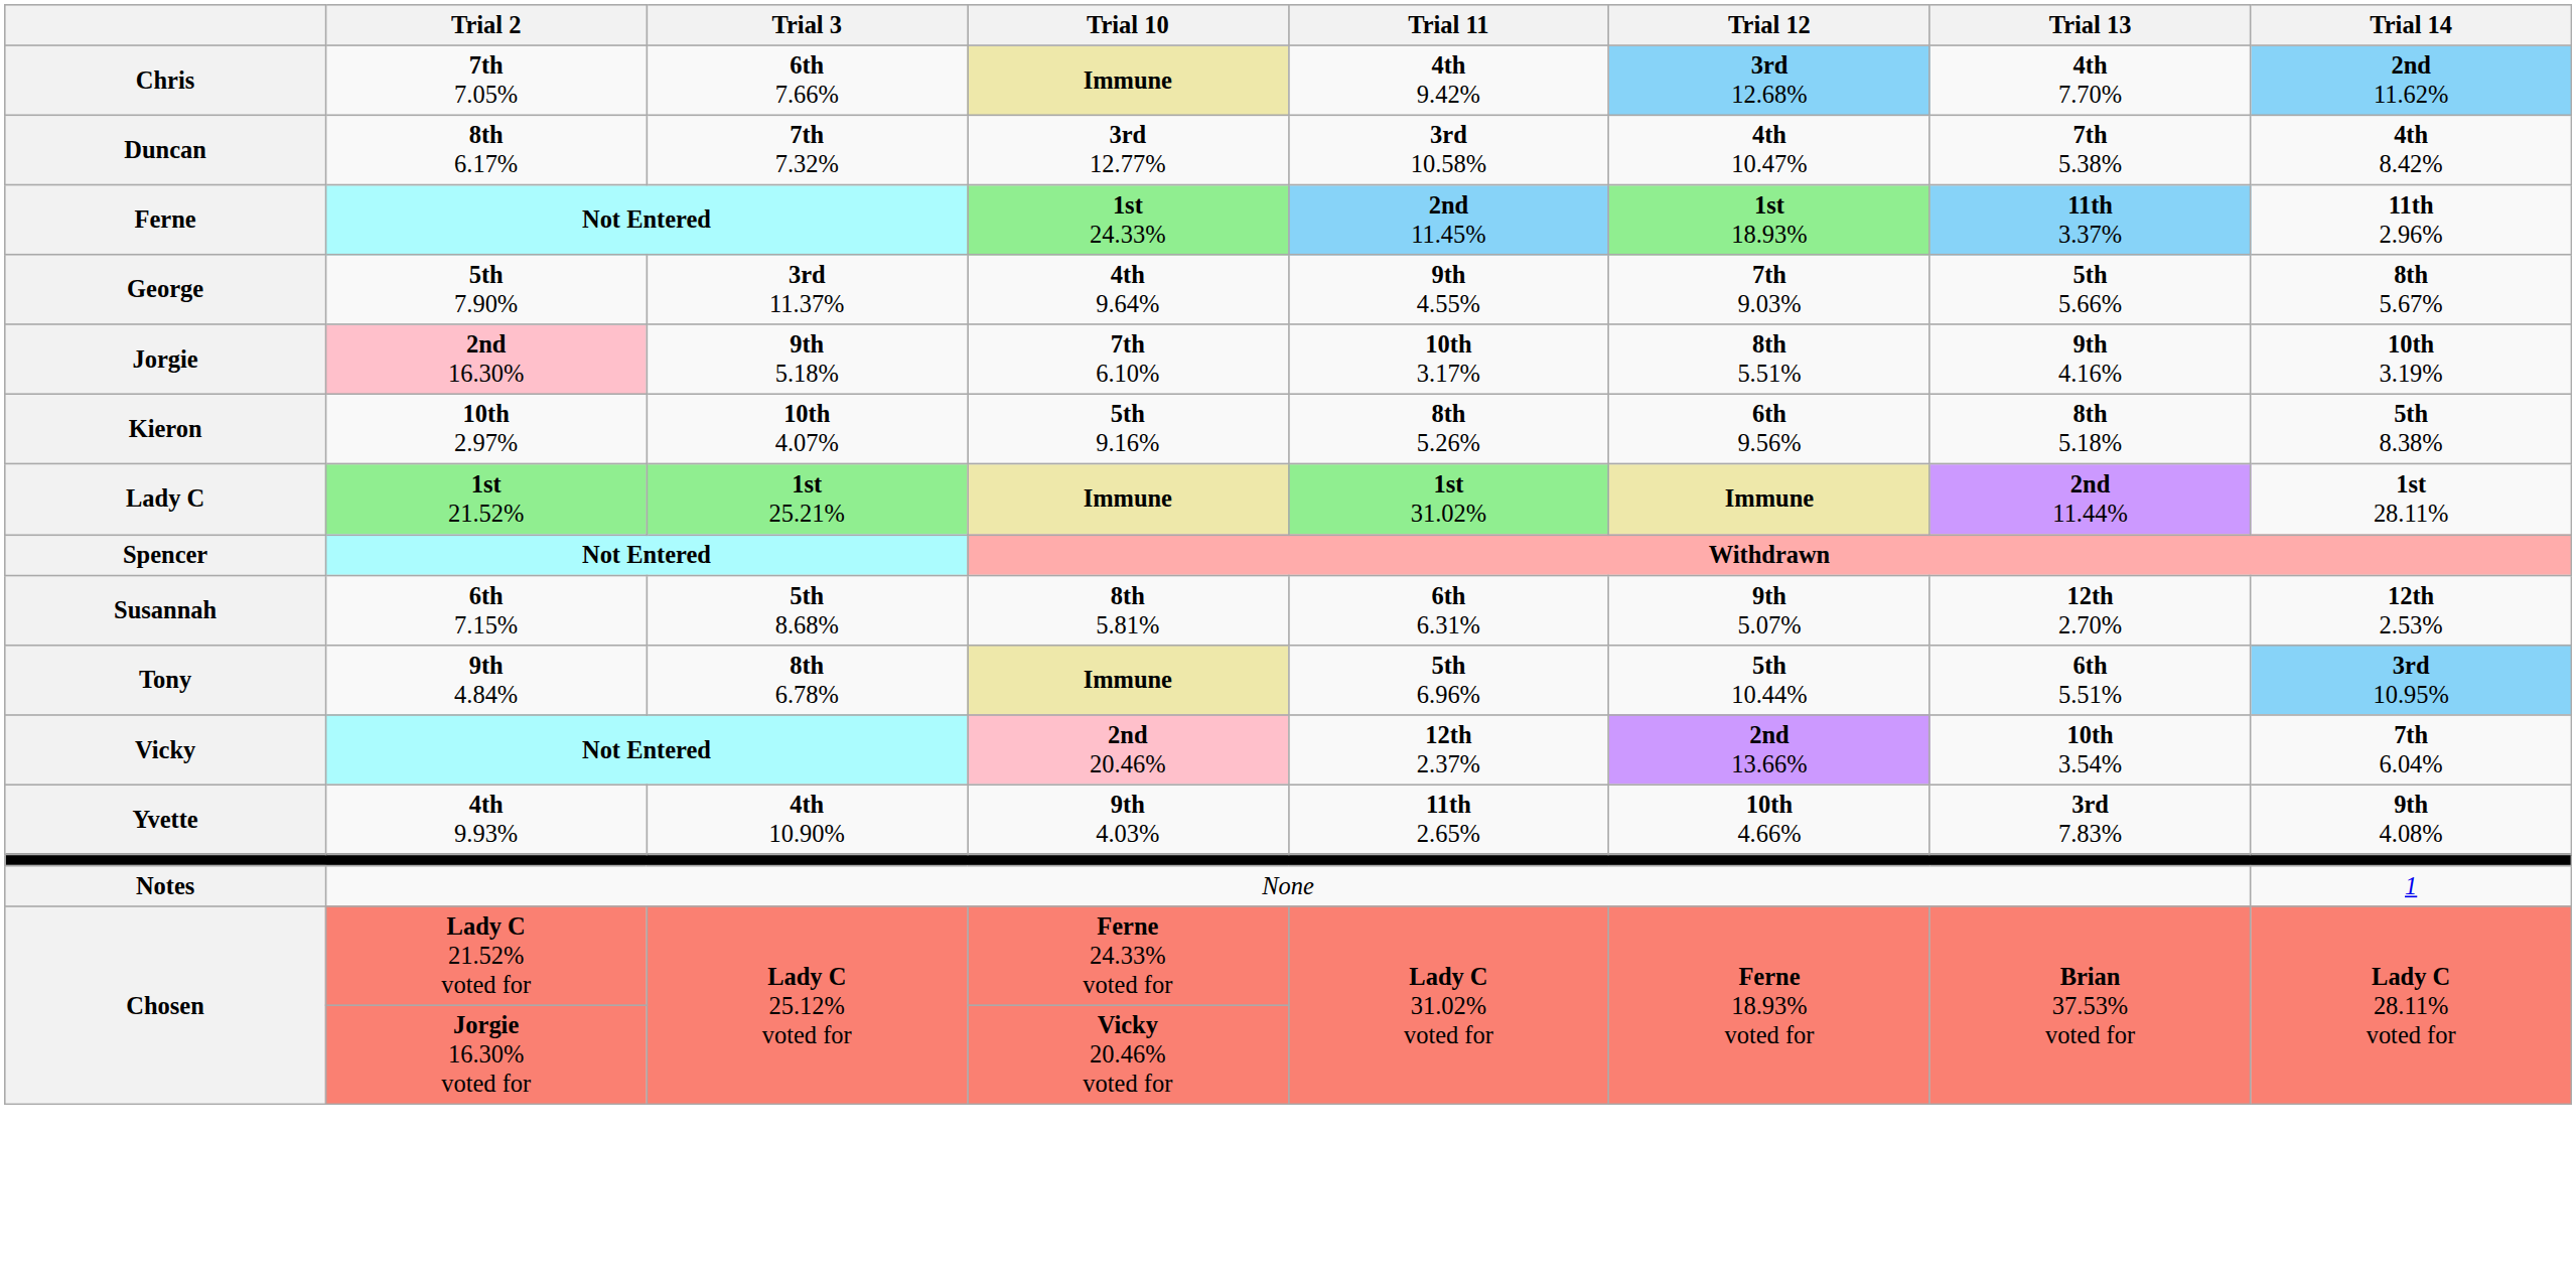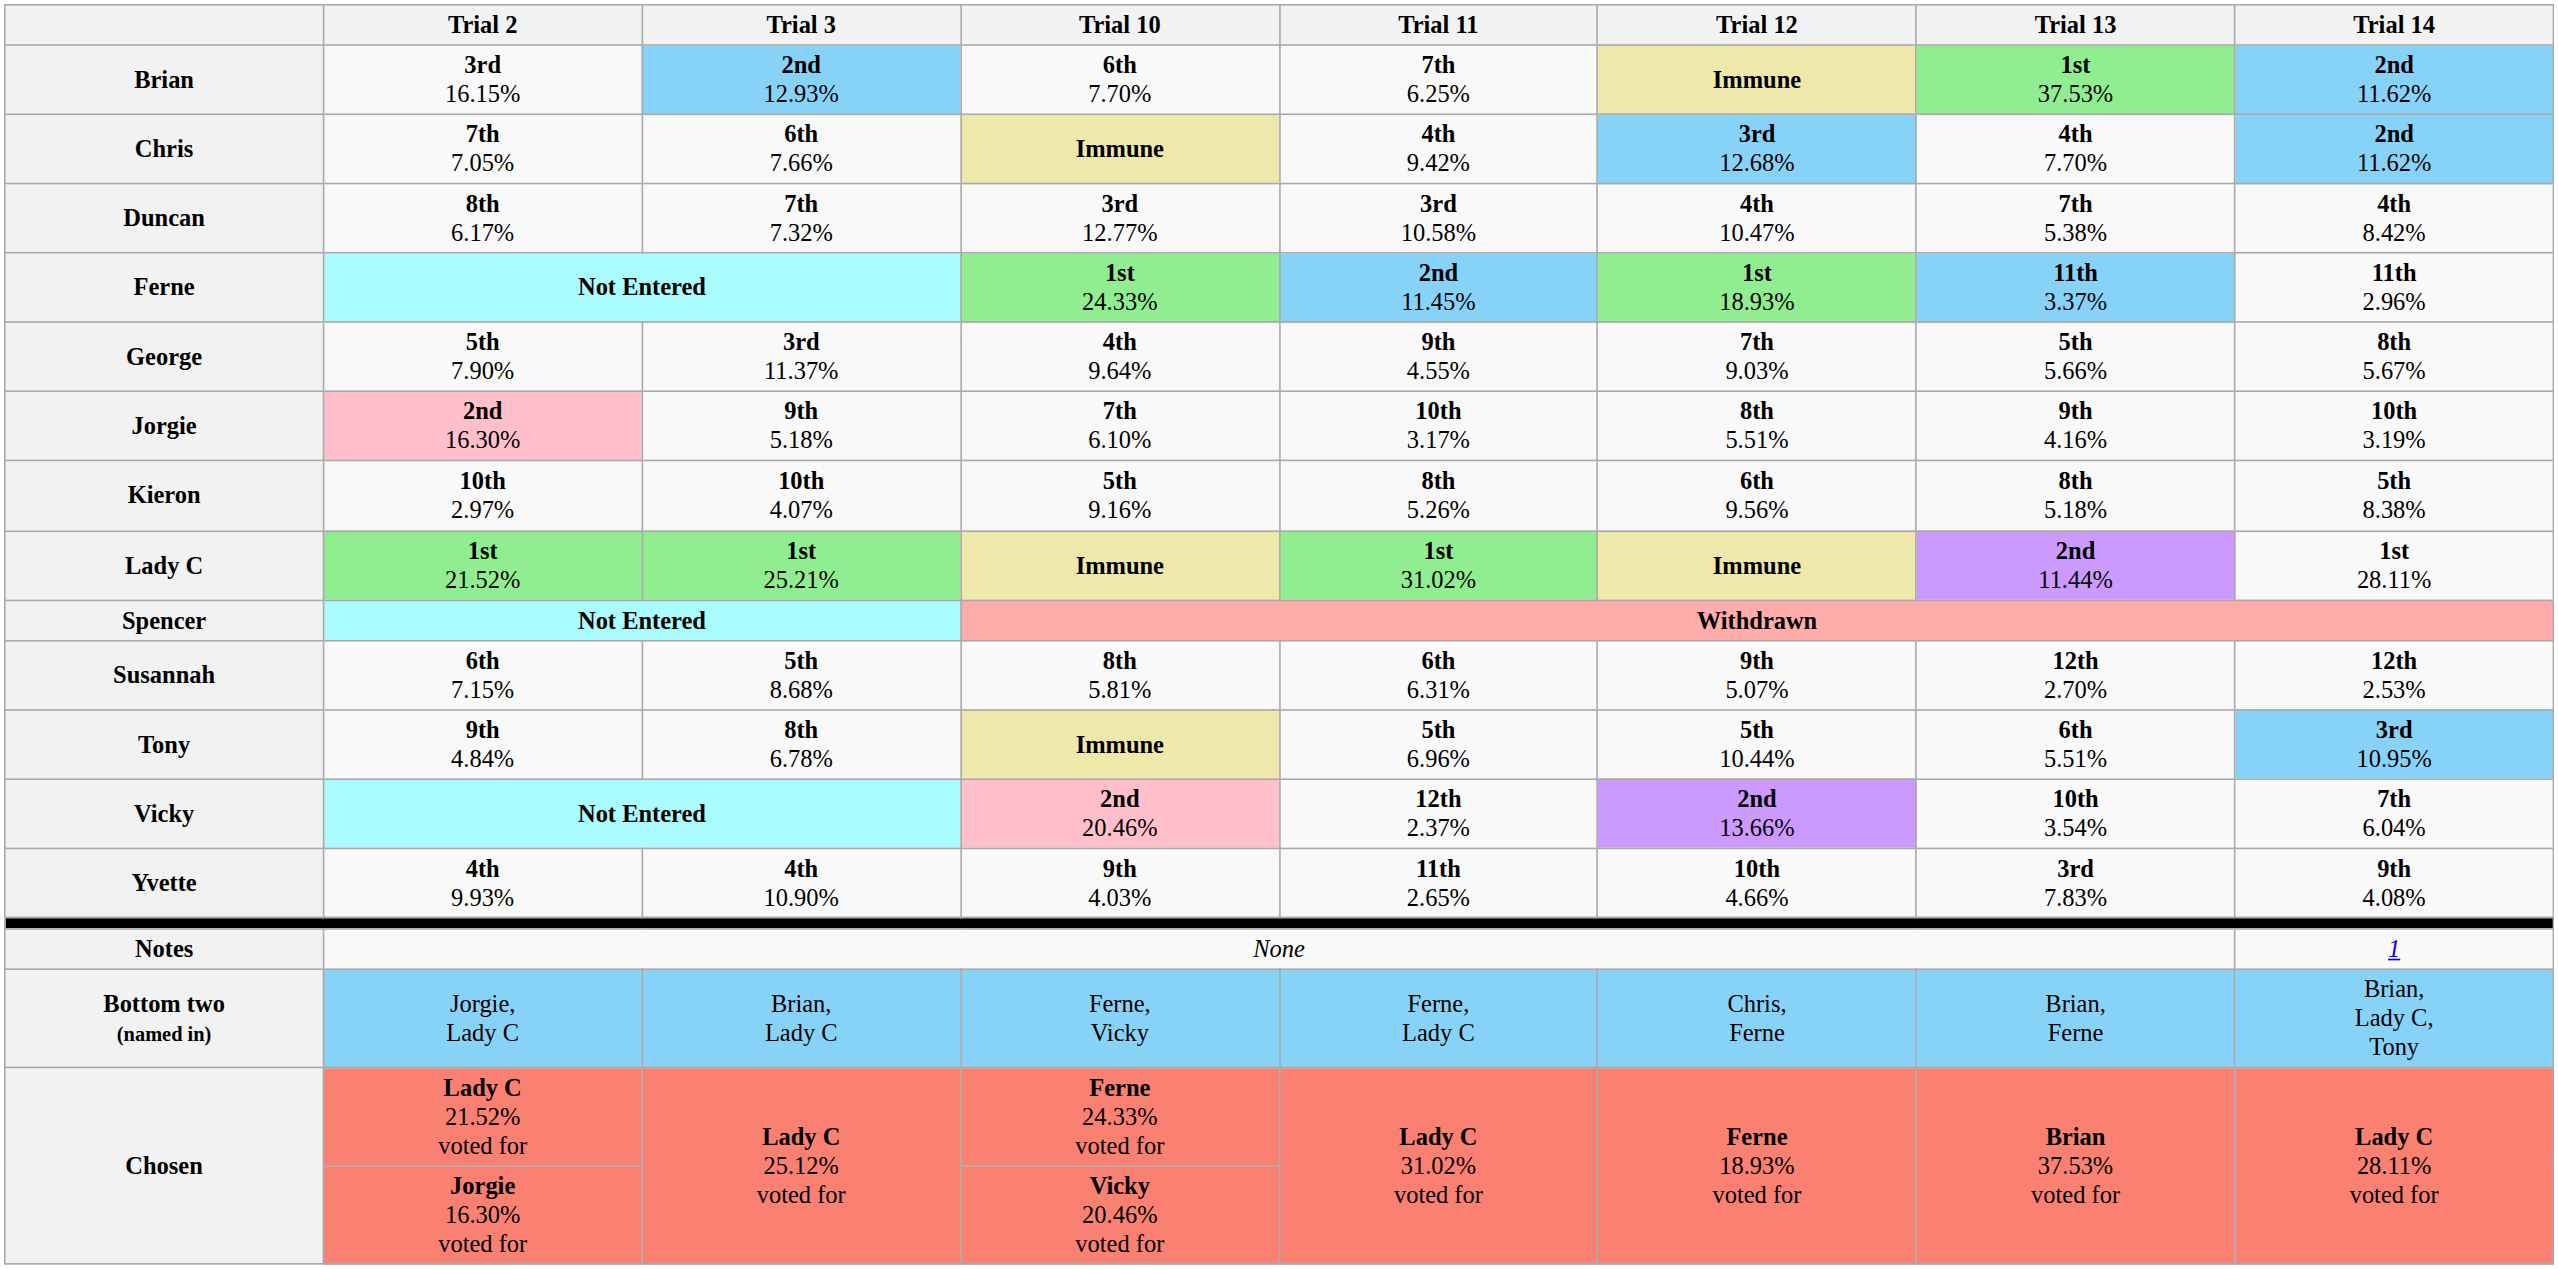+ row: Brian | 3rd 16.15% | 2nd 12.93% | 6th 7.70% | 7th 6.25% | Immune | 1st 37.53% | 2nd 11.62%
+ row: Bottom two (named in) | Jorgie, Lady C | Brian, Lady C | Ferne, Vicky | Ferne, Lady C | Chris, Ferne | Brian, Ferne | Brian, Lady C, Tony
